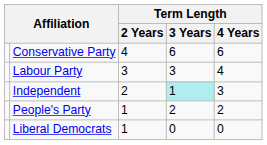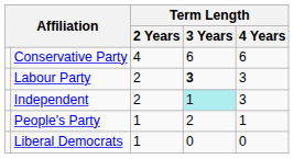Labour Party | Term Length / 2 Years: 3 -> 2
Labour Party | Term Length / 3 Years: normal -> bold
Labour Party | Term Length / 4 Years: 4 -> 3
People's Party | Term Length / 4 Years: 2 -> 1
